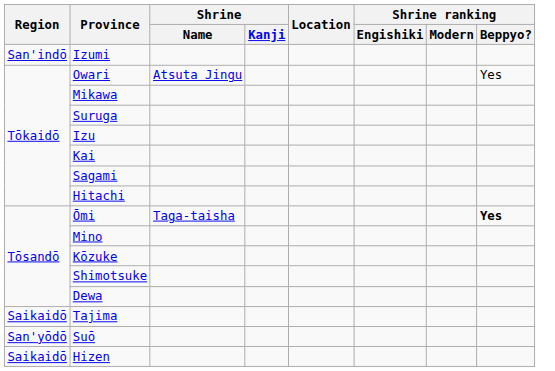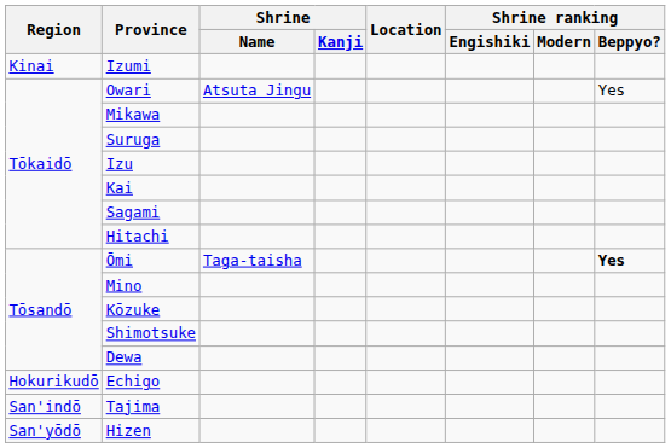Izumi | Region: San'indō -> Kinai
+ row: Hokurikudō | Echigo
Tajima | Region: Saikaidō -> San'indō
- row: San'yōdō | Suō
Hizen | Region: Saikaidō -> San'yōdō
